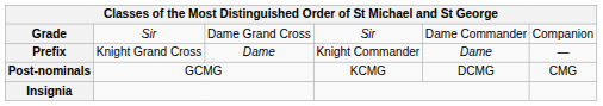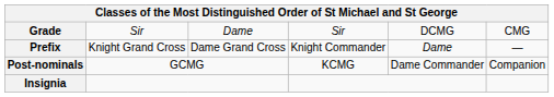Grade | column 3: Dame Grand Cross -> Dame
Grade | column 5: Dame Commander -> DCMG
Grade | column 6: Companion -> CMG
Prefix | column 3: Dame -> Dame Grand Cross
Post-nominals | column 5: DCMG -> Dame Commander
Post-nominals | column 6: CMG -> Companion
